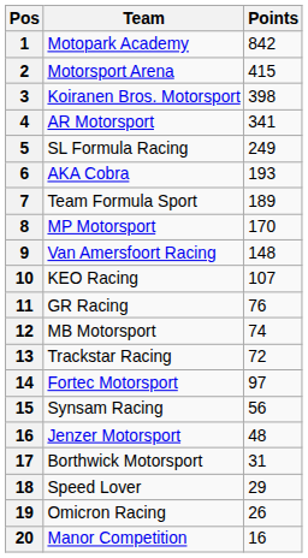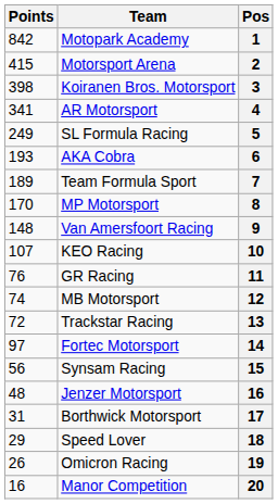columns swapped: Pos <-> Points
